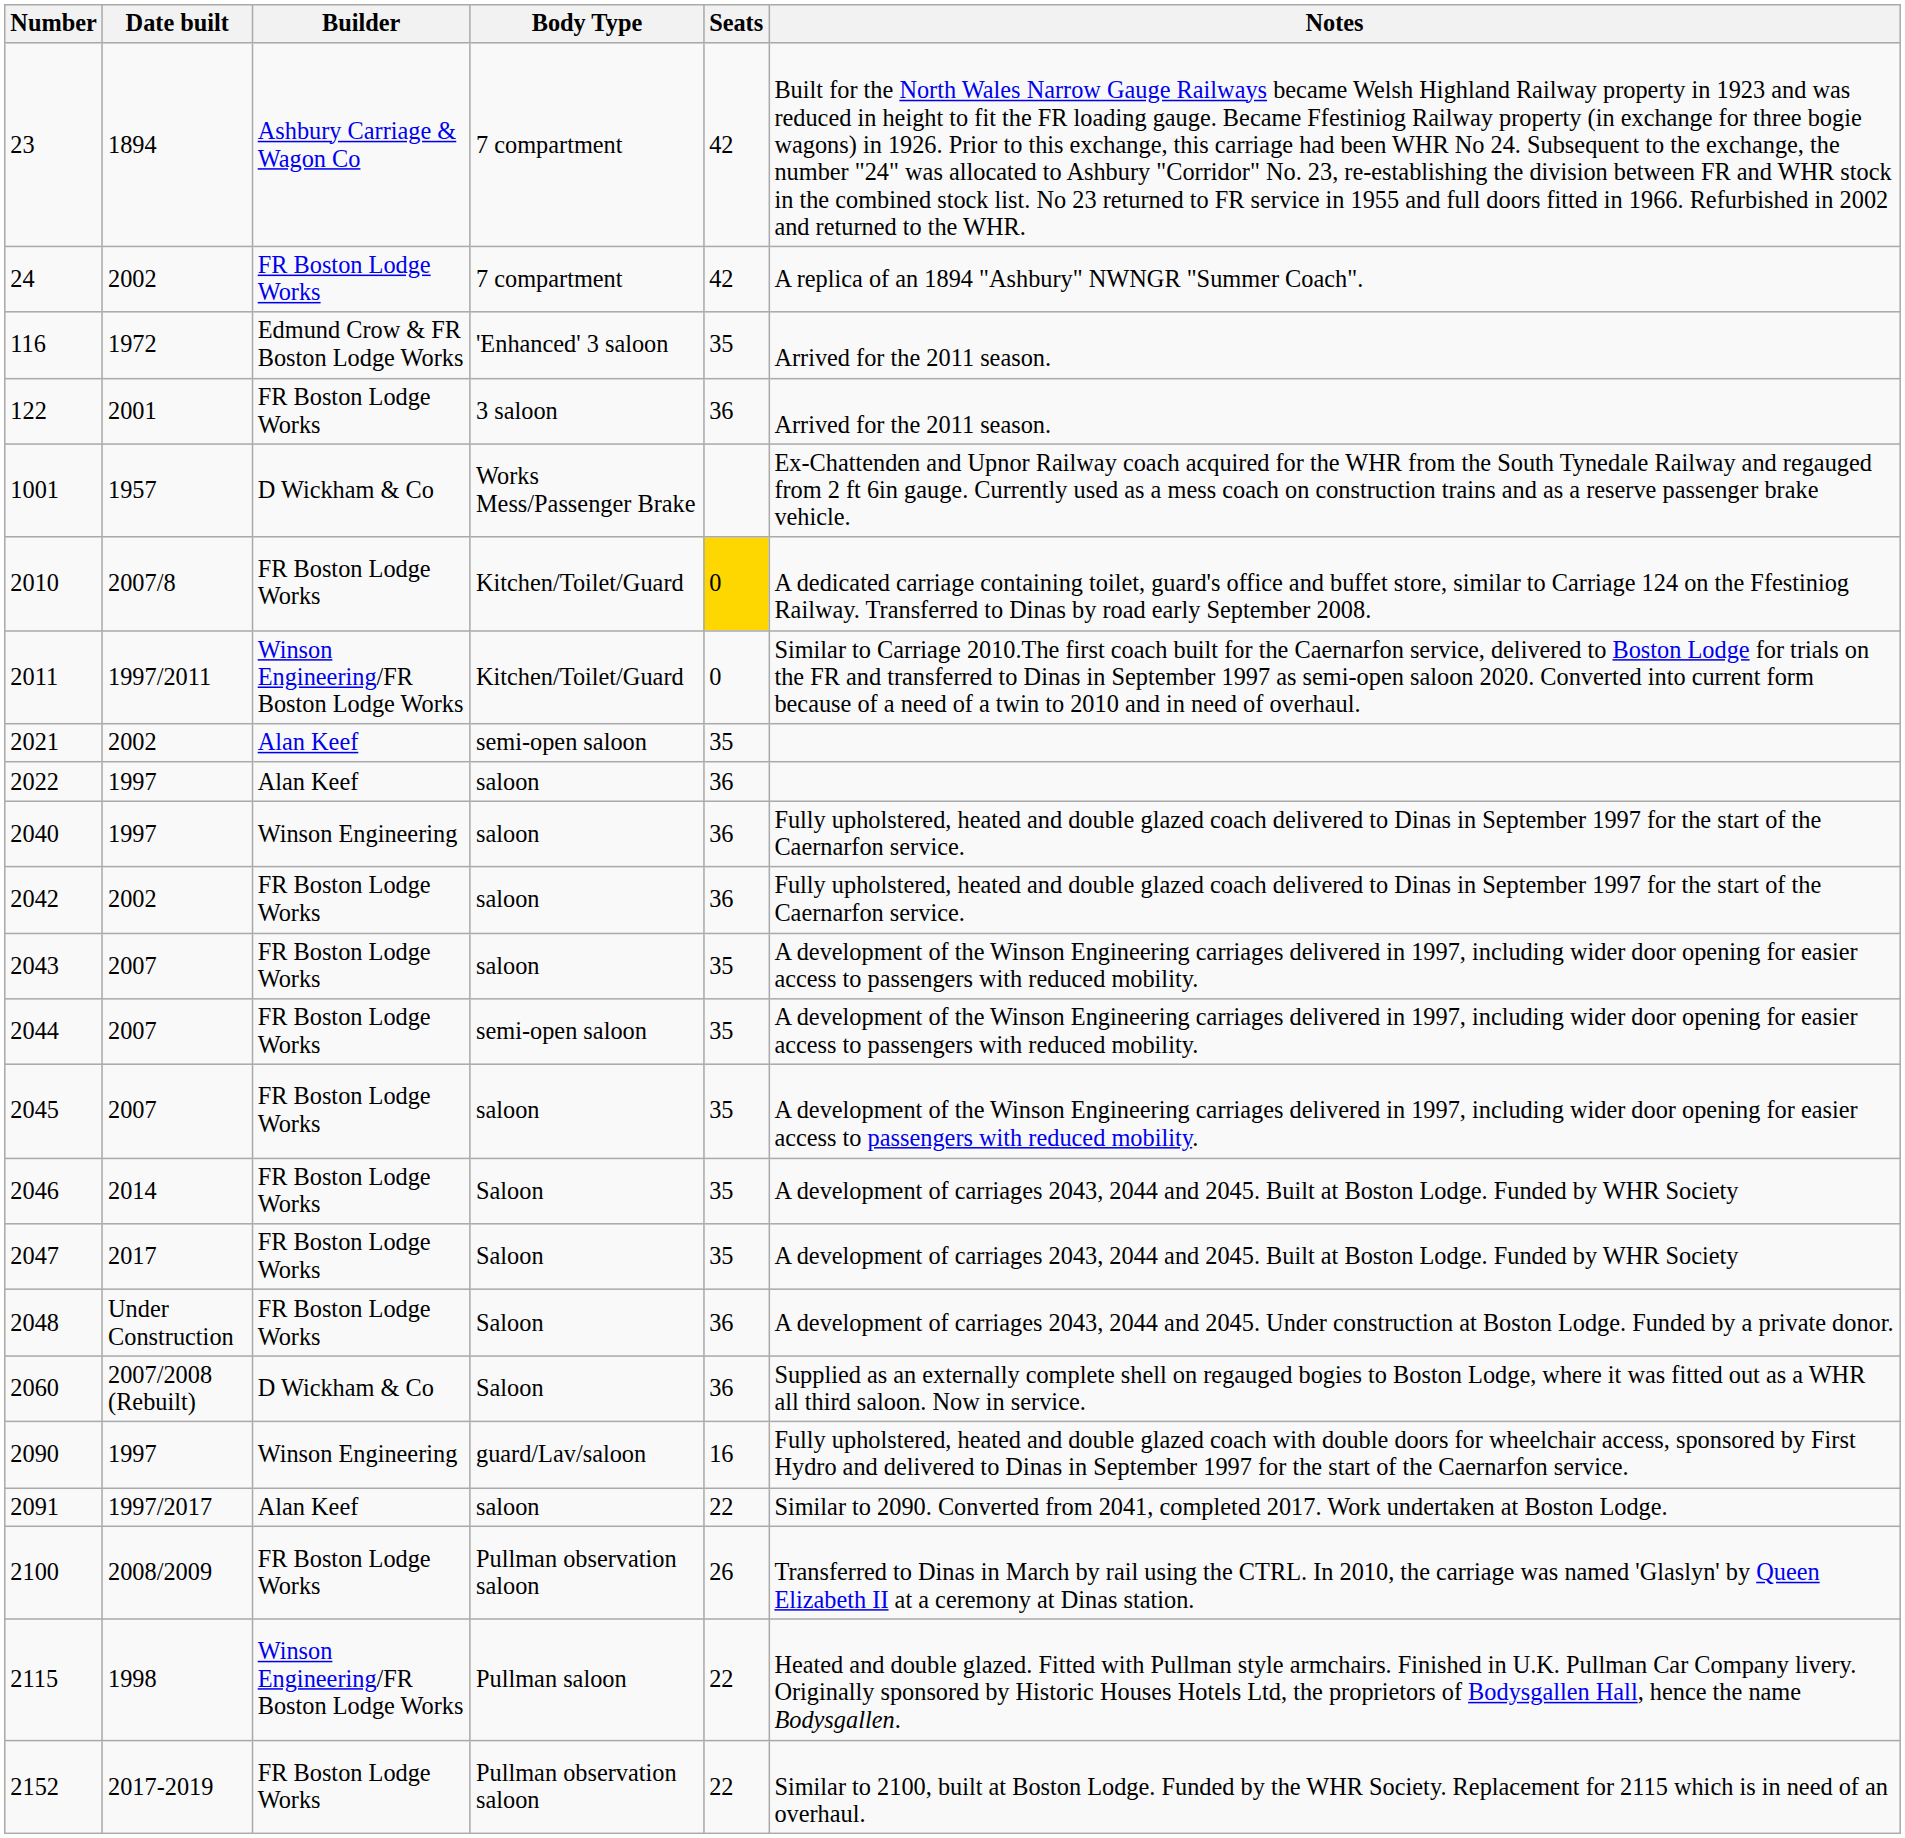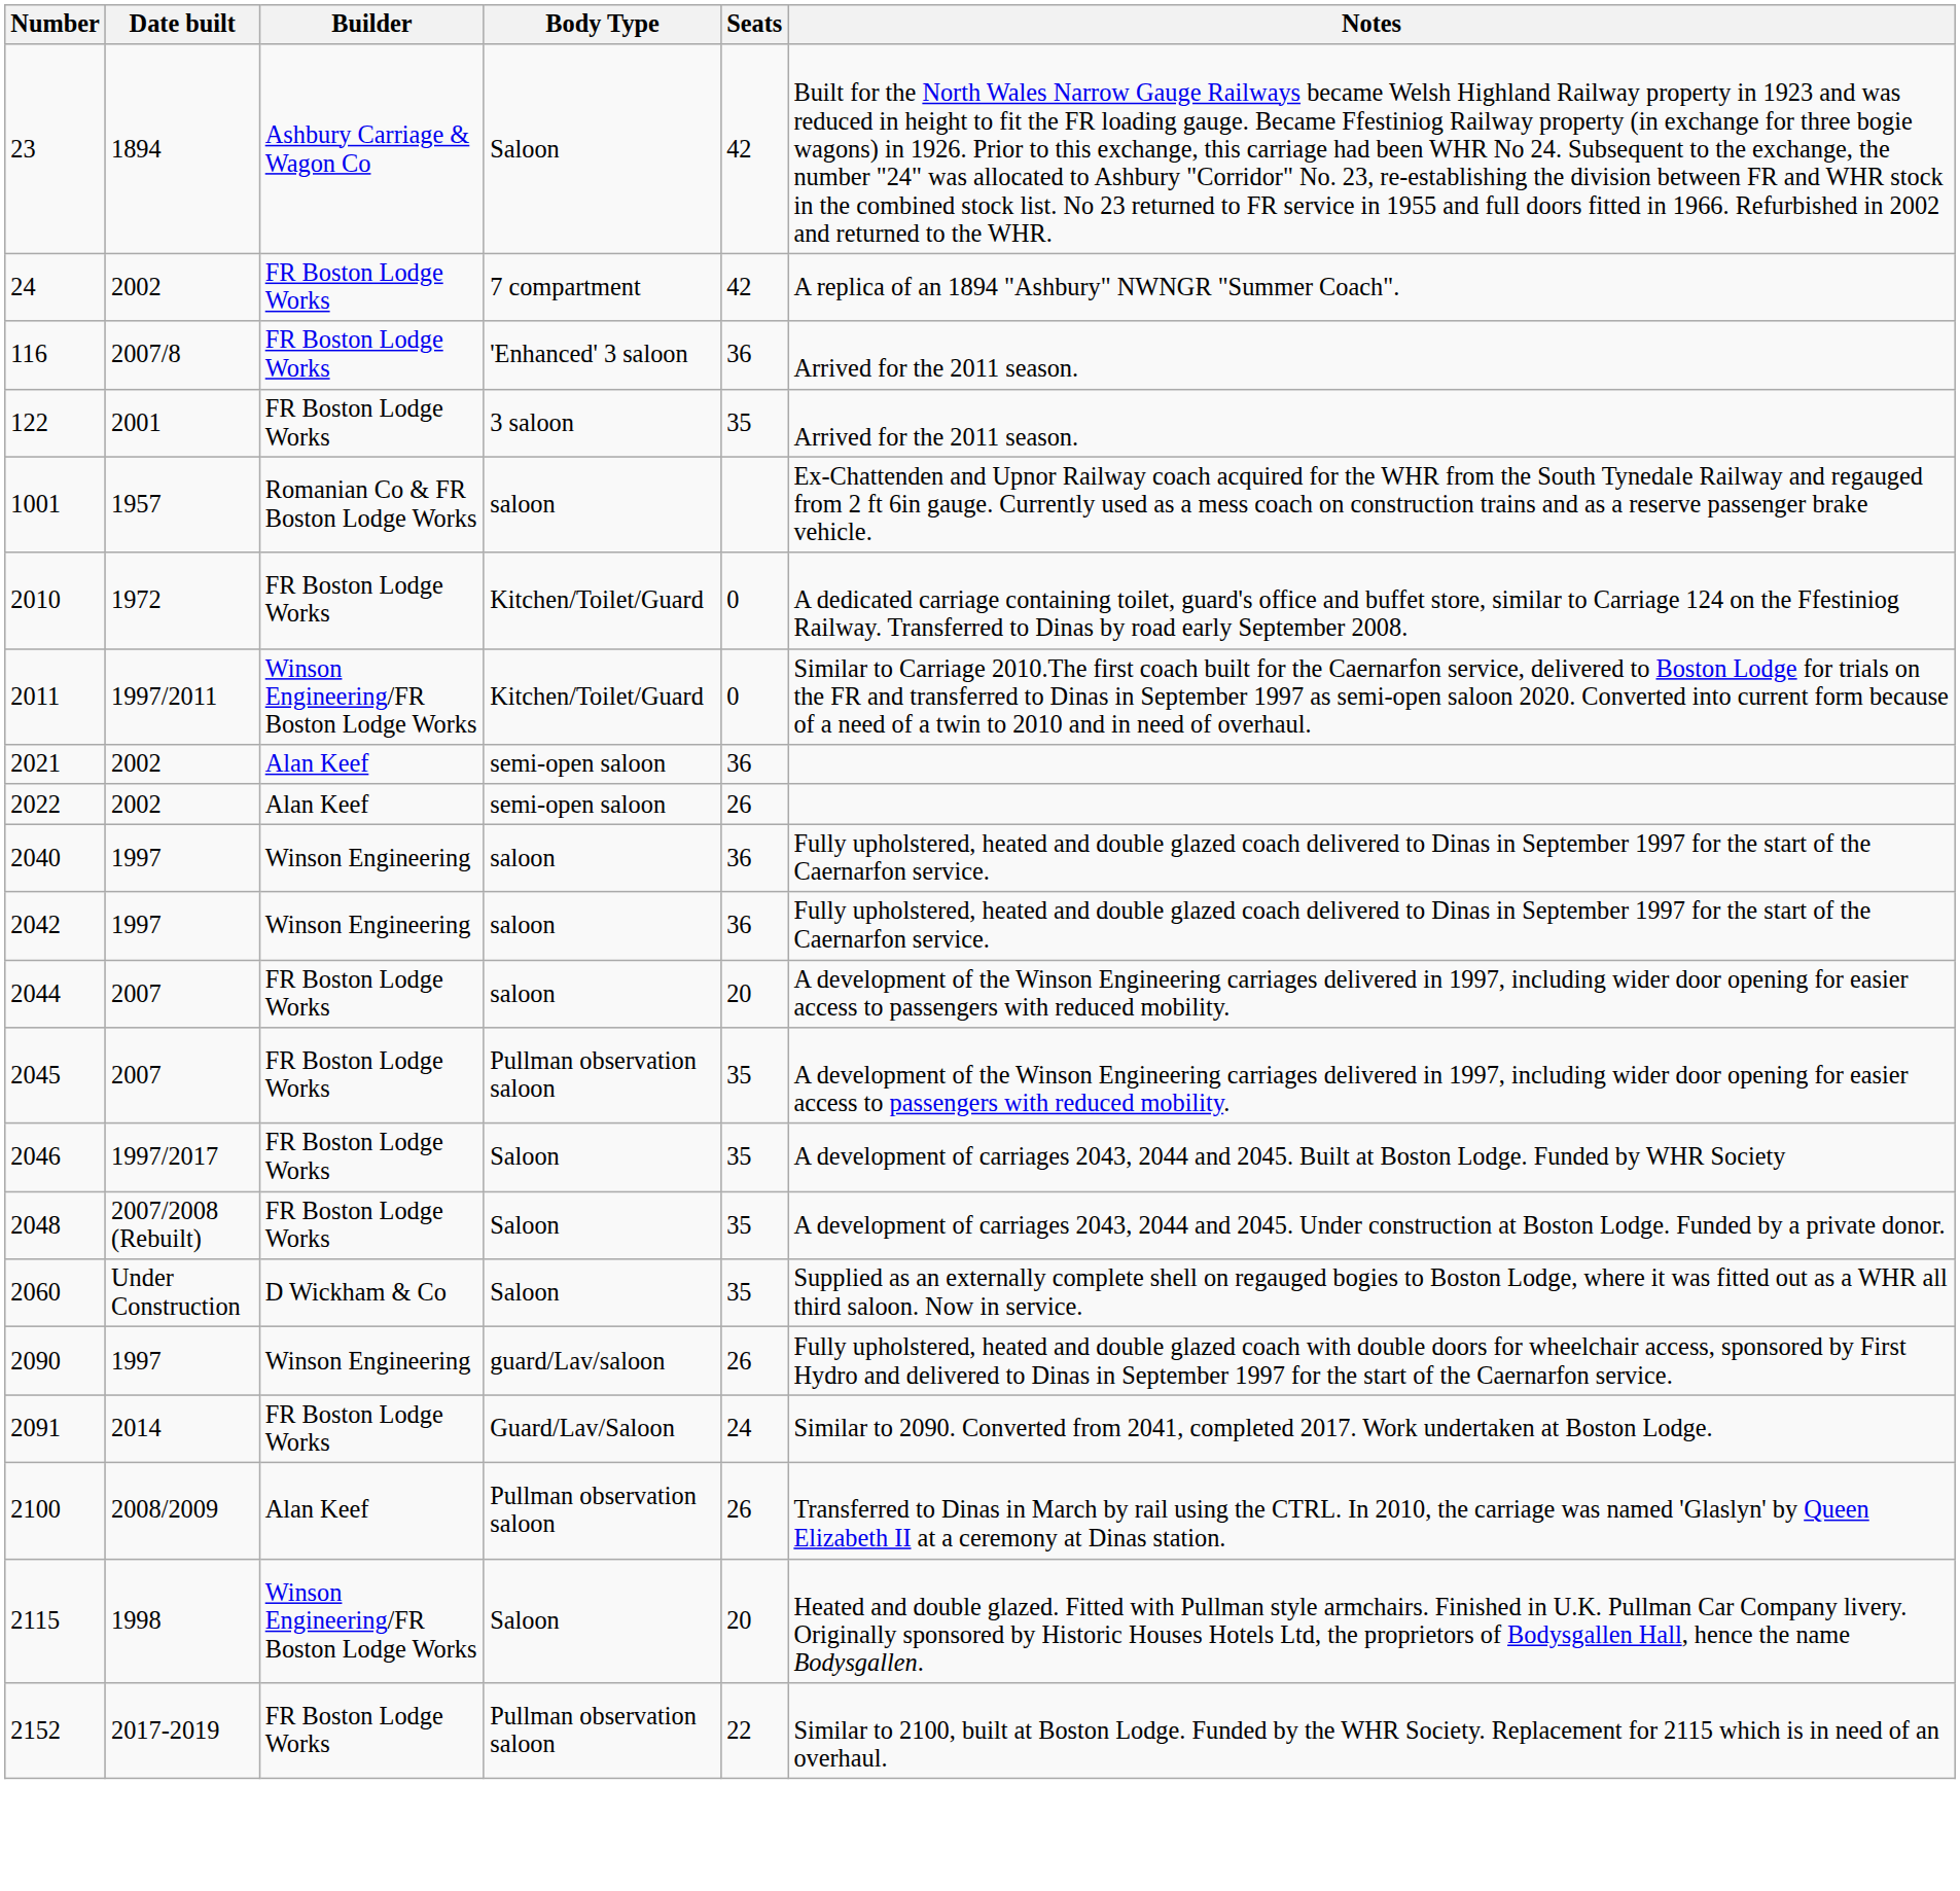23 | Body Type: 7 compartment -> Saloon
116 | Date built: 1972 -> 2007/8
116 | Builder: Edmund Crow & FR Boston Lodge Works -> FR Boston Lodge Works
116 | Seats: 35 -> 36
122 | Seats: 36 -> 35
1001 | Builder: D Wickham & Co -> Romanian Co & FR Boston Lodge Works
1001 | Body Type: Works Mess/Passenger Brake -> saloon
2010 | Date built: 2007/8 -> 1972
2010 | Seats: gold background -> no background
2021 | Seats: 35 -> 36
2022 | Date built: 1997 -> 2002
2022 | Body Type: saloon -> semi-open saloon
2022 | Seats: 36 -> 26
2042 | Date built: 2002 -> 1997
2042 | Builder: FR Boston Lodge Works -> Winson Engineering
- row: 2043 | 2007 | FR Boston Lodge Works | saloon | 35 | A development of the Winson Engineering carriages delivered in 1997, including wider door opening for easier access to passengers with reduced mobility.
2044 | Body Type: semi-open saloon -> saloon
2044 | Seats: 35 -> 20
2045 | Body Type: saloon -> Pullman observation saloon
2046 | Date built: 2014 -> 1997/2017
- row: 2047 | 2017 | FR Boston Lodge Works | Saloon | 35 | A development of carriages 2043, 2044 and 2045. Built at Boston Lodge. Funded by WHR Society
2048 | Date built: Under Construction -> 2007/2008 (Rebuilt)
2048 | Seats: 36 -> 35
2060 | Date built: 2007/2008 (Rebuilt) -> Under Construction
2060 | Seats: 36 -> 35
2090 | Seats: 16 -> 26
2091 | Date built: 1997/2017 -> 2014
2091 | Builder: Alan Keef -> FR Boston Lodge Works
2091 | Body Type: saloon -> Guard/Lav/Saloon
2091 | Seats: 22 -> 24
2100 | Builder: FR Boston Lodge Works -> Alan Keef
2115 | Body Type: Pullman saloon -> Saloon
2115 | Seats: 22 -> 20
